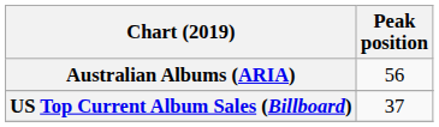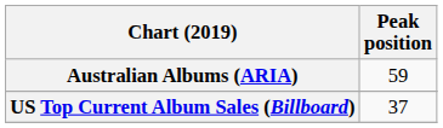Australian Albums (ARIA) | Peak position: 56 -> 59
